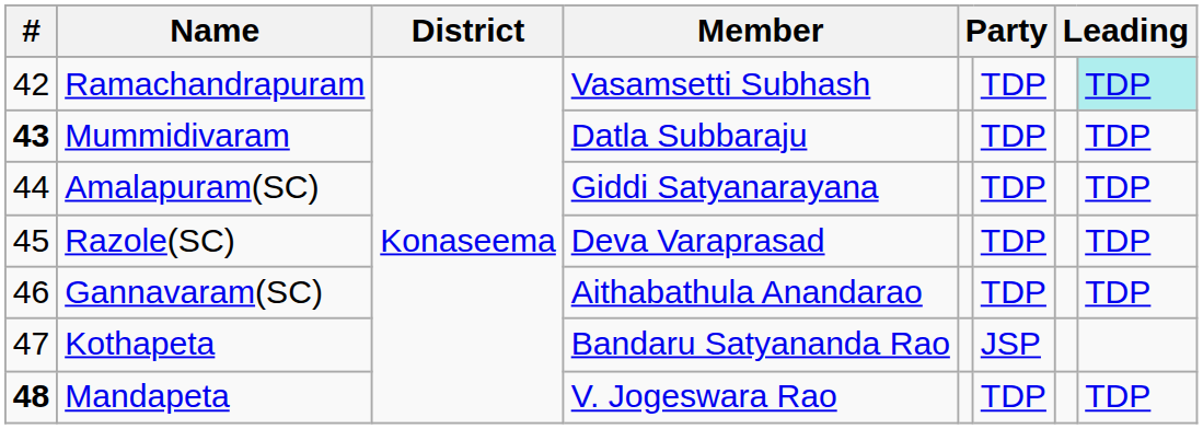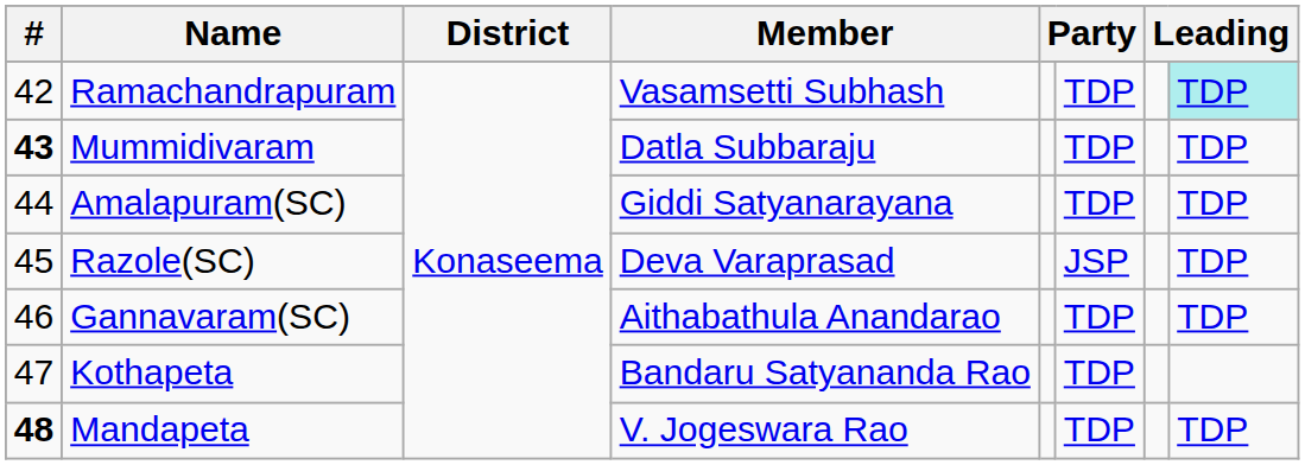Razole(SC) | column 6: TDP -> JSP
Kothapeta | column 6: JSP -> TDP
